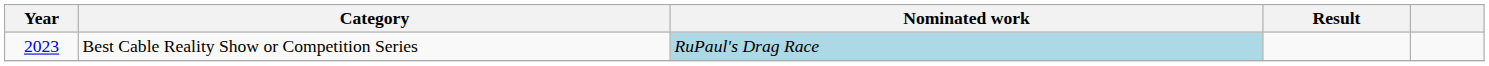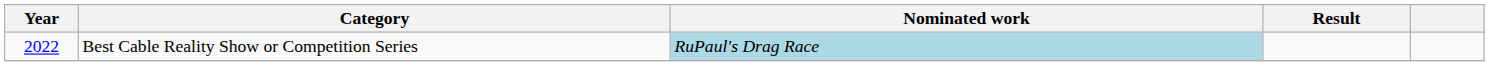Best Cable Reality Show or Competition Series | Year: 2023 -> 2022
